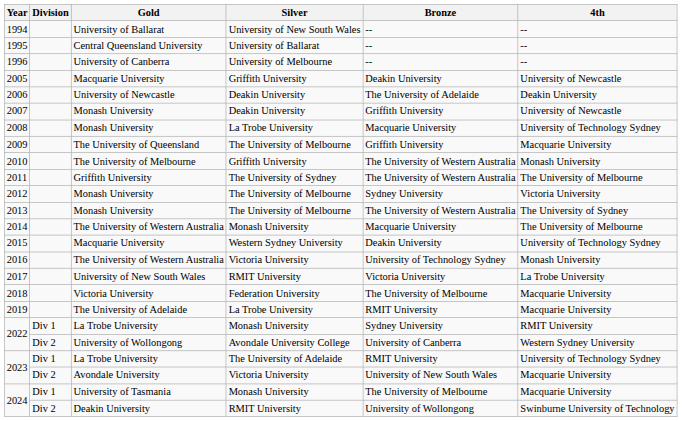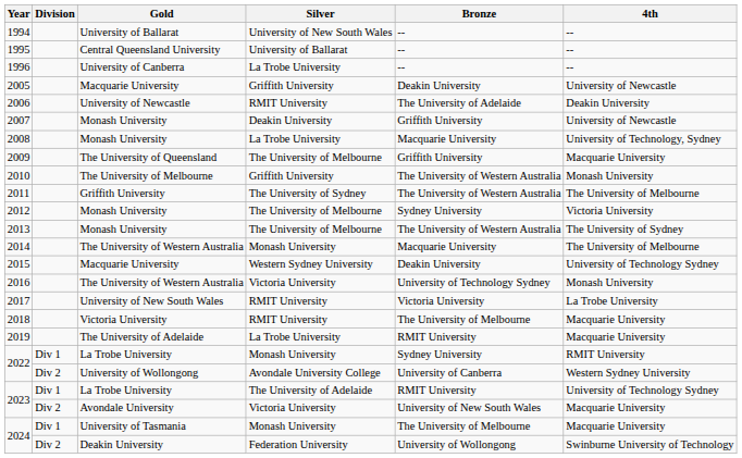1996 | Silver: University of Melbourne -> La Trobe University
2006 | Silver: Deakin University -> RMIT University
2008 | 4th: University of Technology Sydney -> University of Technology, Sydney
2018 | Silver: Federation University -> RMIT University
2024 / Deakin University | Silver: RMIT University -> Federation University
